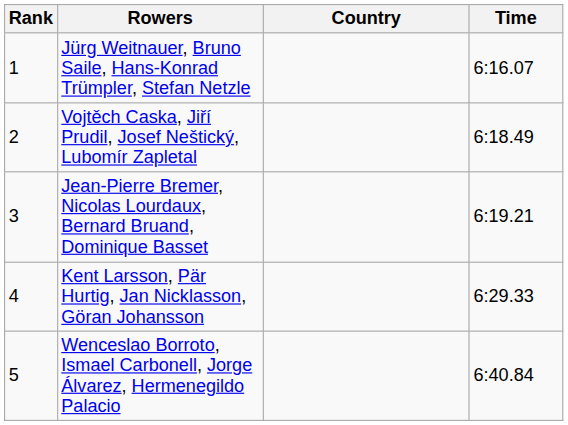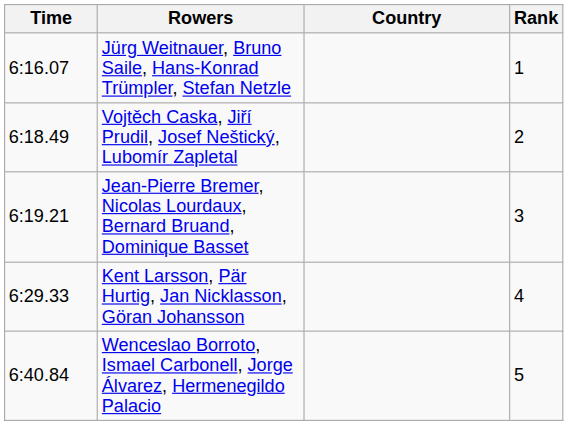columns swapped: Rank <-> Time
